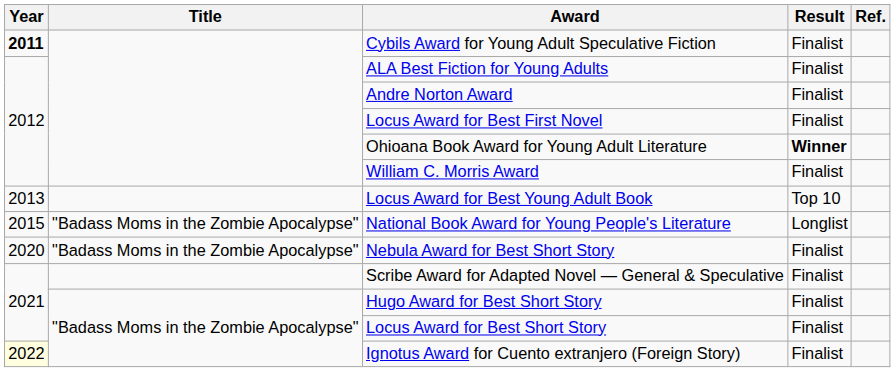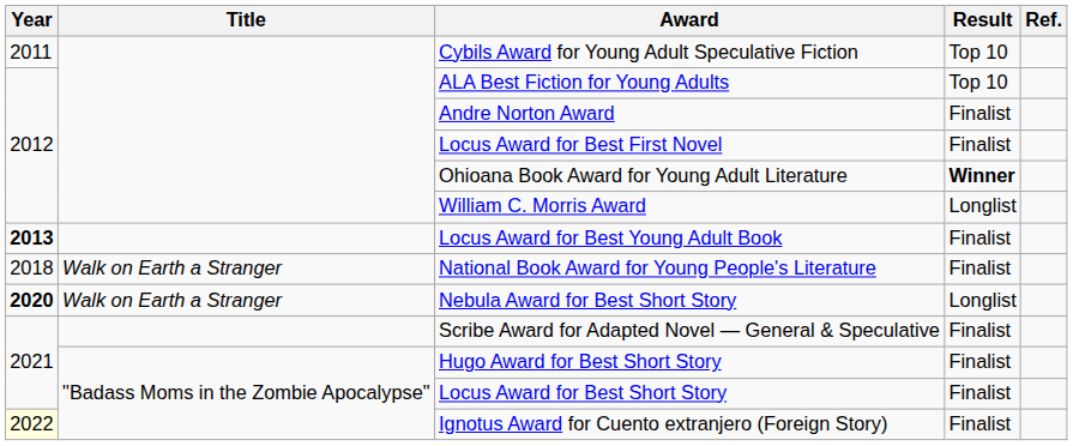Cybils Award for Young Adult Speculative Fiction | Year: bold -> normal
Cybils Award for Young Adult Speculative Fiction | Result: Finalist -> Top 10
ALA Best Fiction for Young Adults | Result: Finalist -> Top 10
William C. Morris Award | Result: Finalist -> Longlist
Locus Award for Best Young Adult Book | Year: normal -> bold
Locus Award for Best Young Adult Book | Result: Top 10 -> Finalist
National Book Award for Young People's Literature | Year: 2015 -> 2018
National Book Award for Young People's Literature | Title: "Badass Moms in the Zombie Apocalypse" -> Walk on Earth a Stranger
National Book Award for Young People's Literature | Result: Longlist -> Finalist
Nebula Award for Best Short Story | Year: normal -> bold
Nebula Award for Best Short Story | Title: "Badass Moms in the Zombie Apocalypse" -> Walk on Earth a Stranger
Nebula Award for Best Short Story | Result: Finalist -> Longlist
